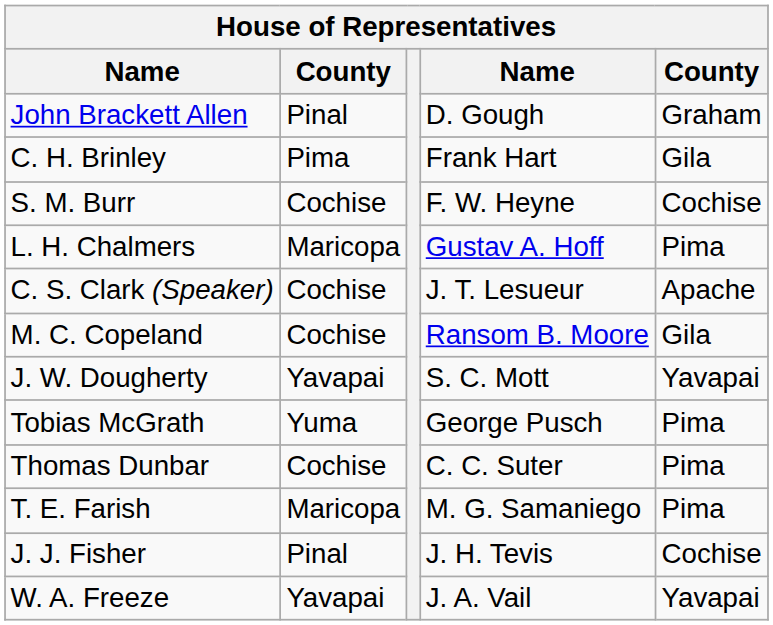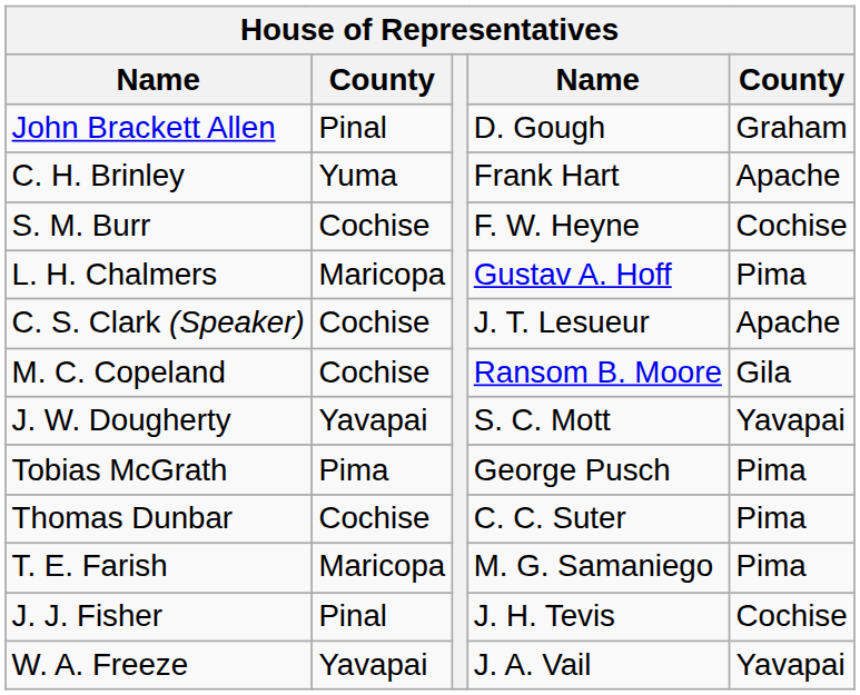C. H. Brinley | column 2: Pima -> Yuma
C. H. Brinley | column 5: Gila -> Apache
Tobias McGrath | column 2: Yuma -> Pima
